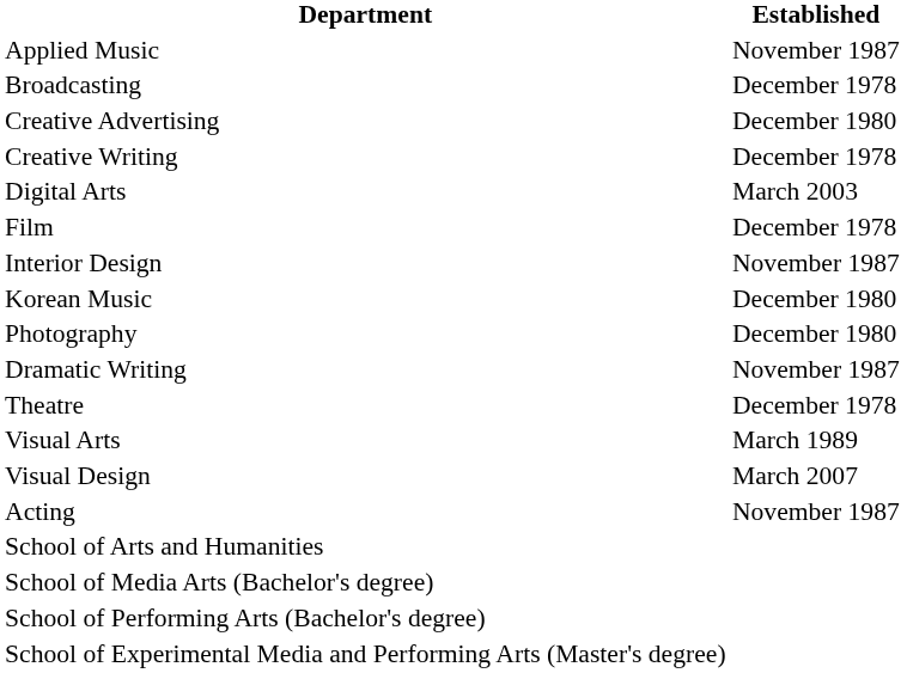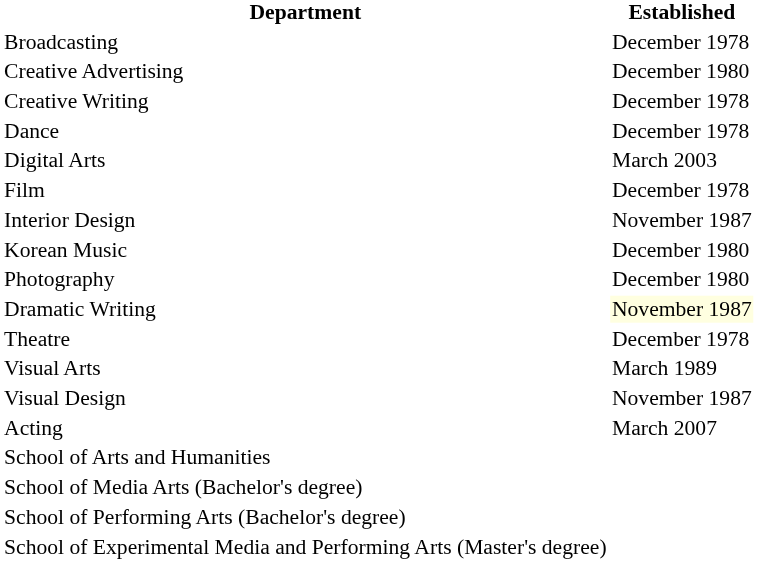- row: Applied Music | November 1987
+ row: Dance | December 1978
Dramatic Writing | Established: no background -> lightyellow background
Visual Design | Established: March 2007 -> November 1987
Acting | Established: November 1987 -> March 2007
